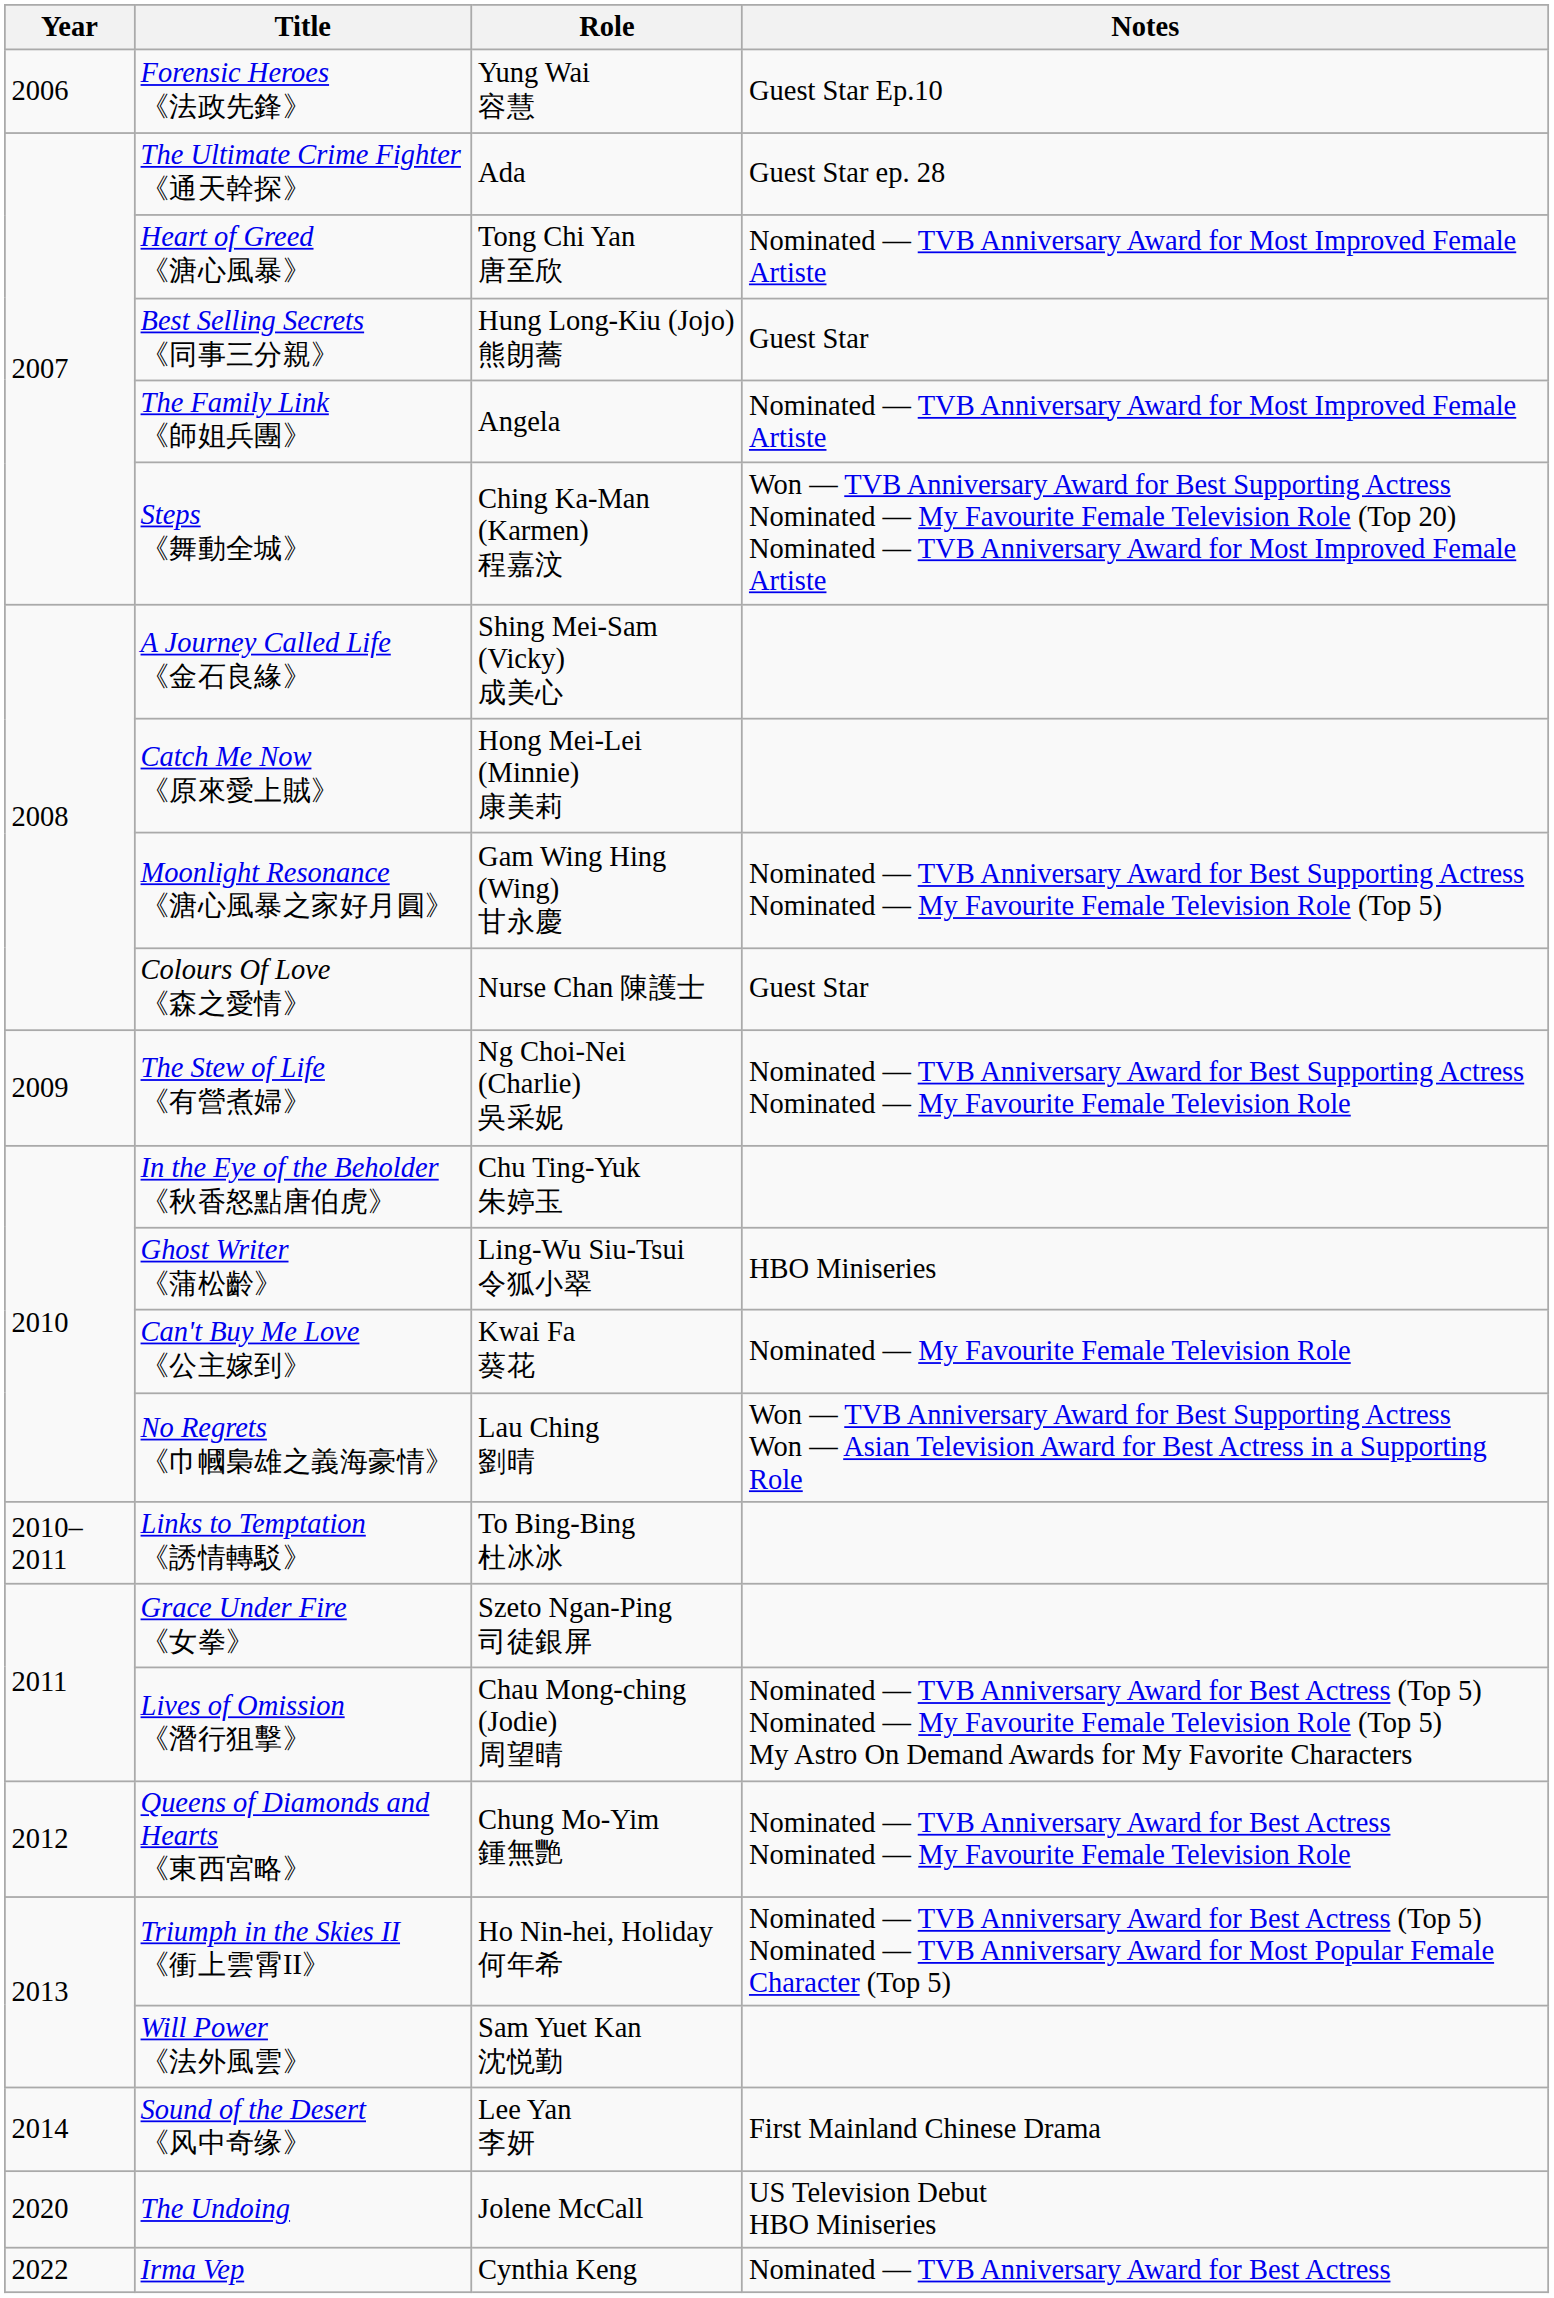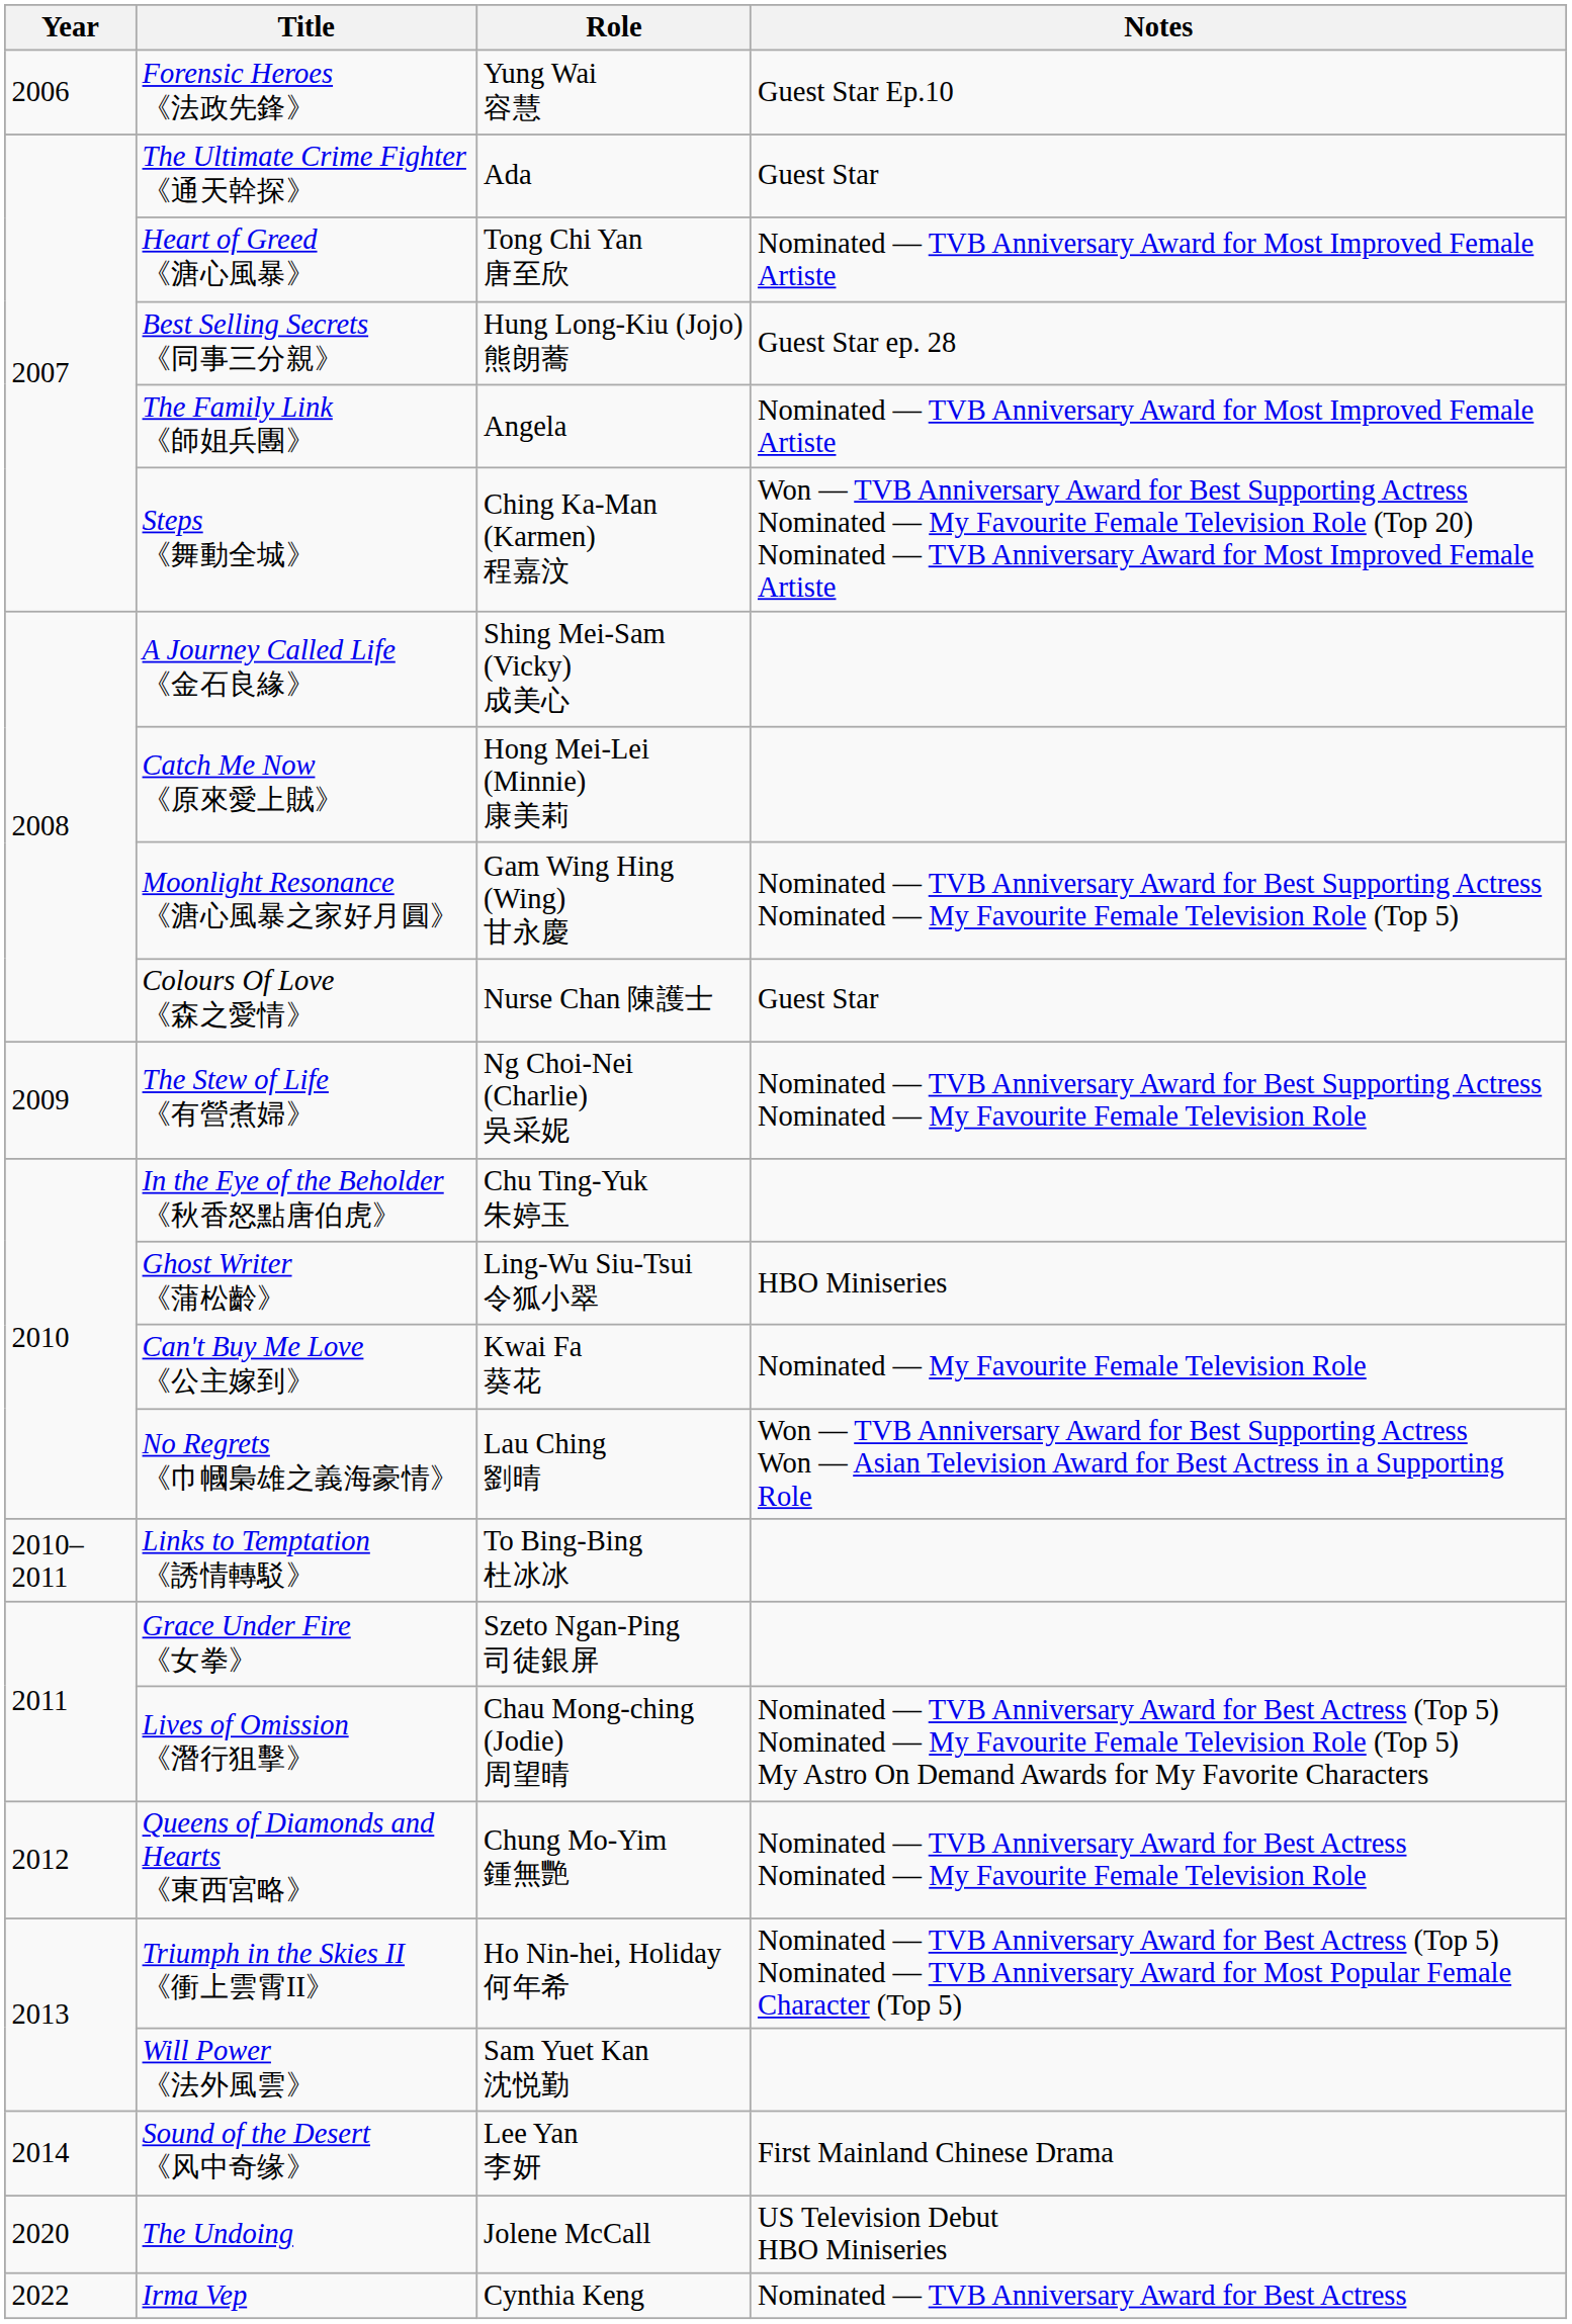The Ultimate Crime Fighter 《通天幹探》 | Notes: Guest Star ep. 28 -> Guest Star
Best Selling Secrets 《同事三分親》 | Notes: Guest Star -> Guest Star ep. 28
